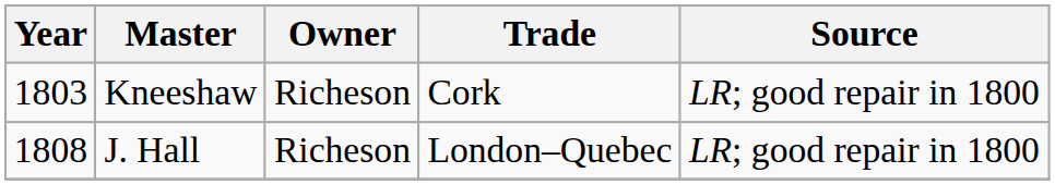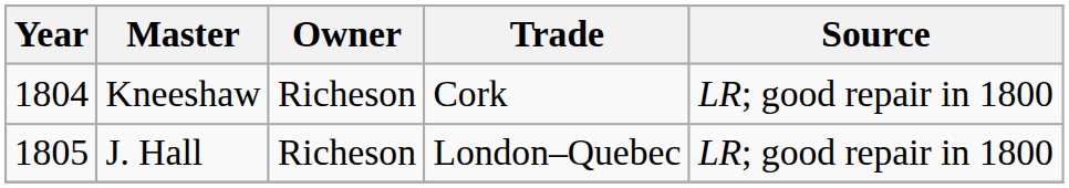Kneeshaw | Year: 1803 -> 1804
J. Hall | Year: 1808 -> 1805
